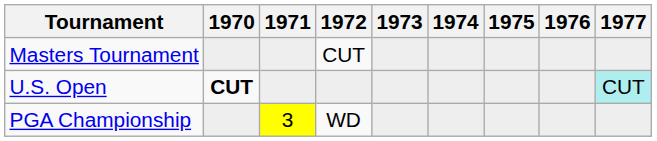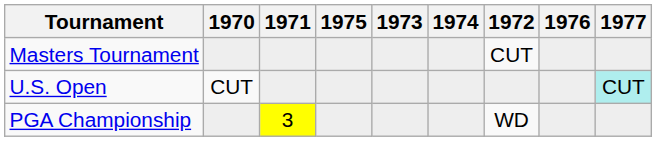columns swapped: 1972 <-> 1975
U.S. Open | 1970: bold -> normal
